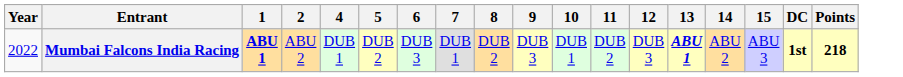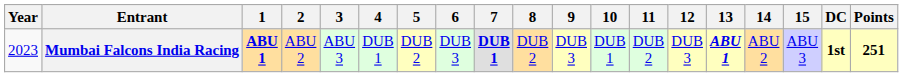+ column: 3 | ABU 3
Mumbai Falcons India Racing | Year: 2022 -> 2023
Mumbai Falcons India Racing | 7: normal -> bold
Mumbai Falcons India Racing | Points: 218 -> 251
